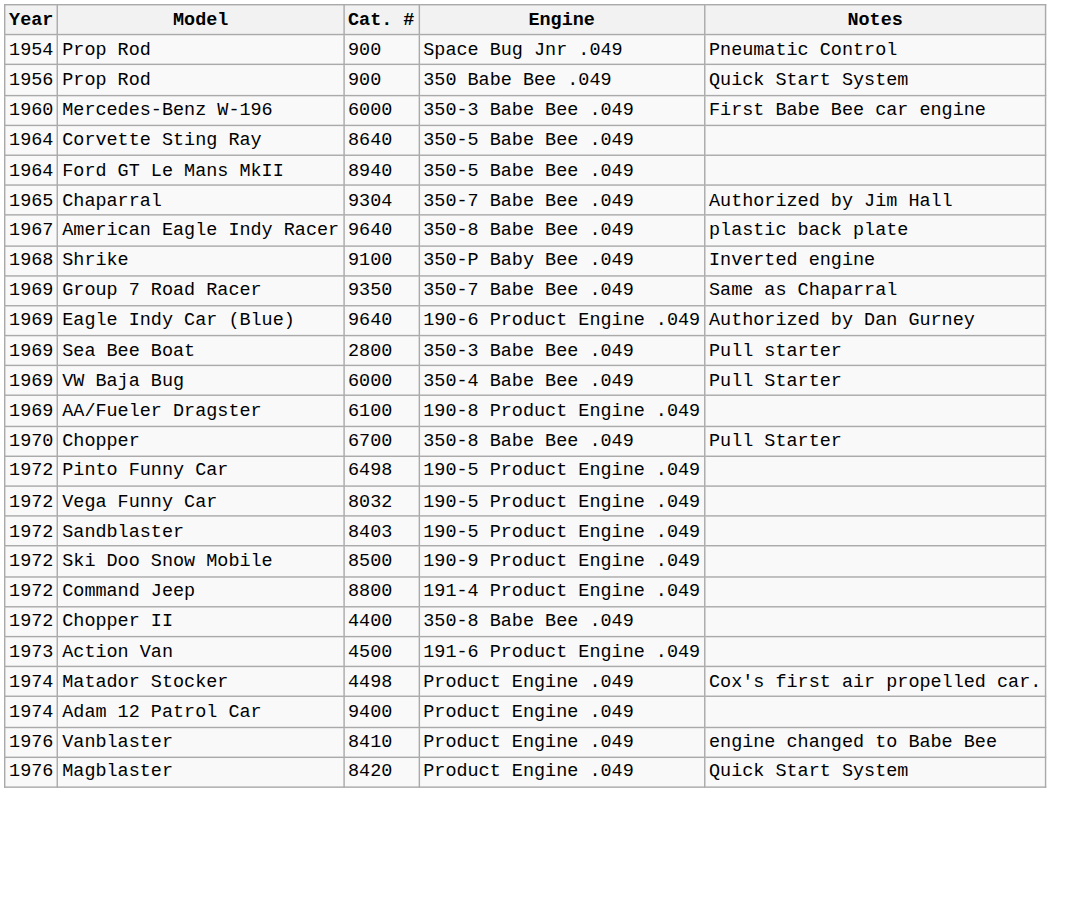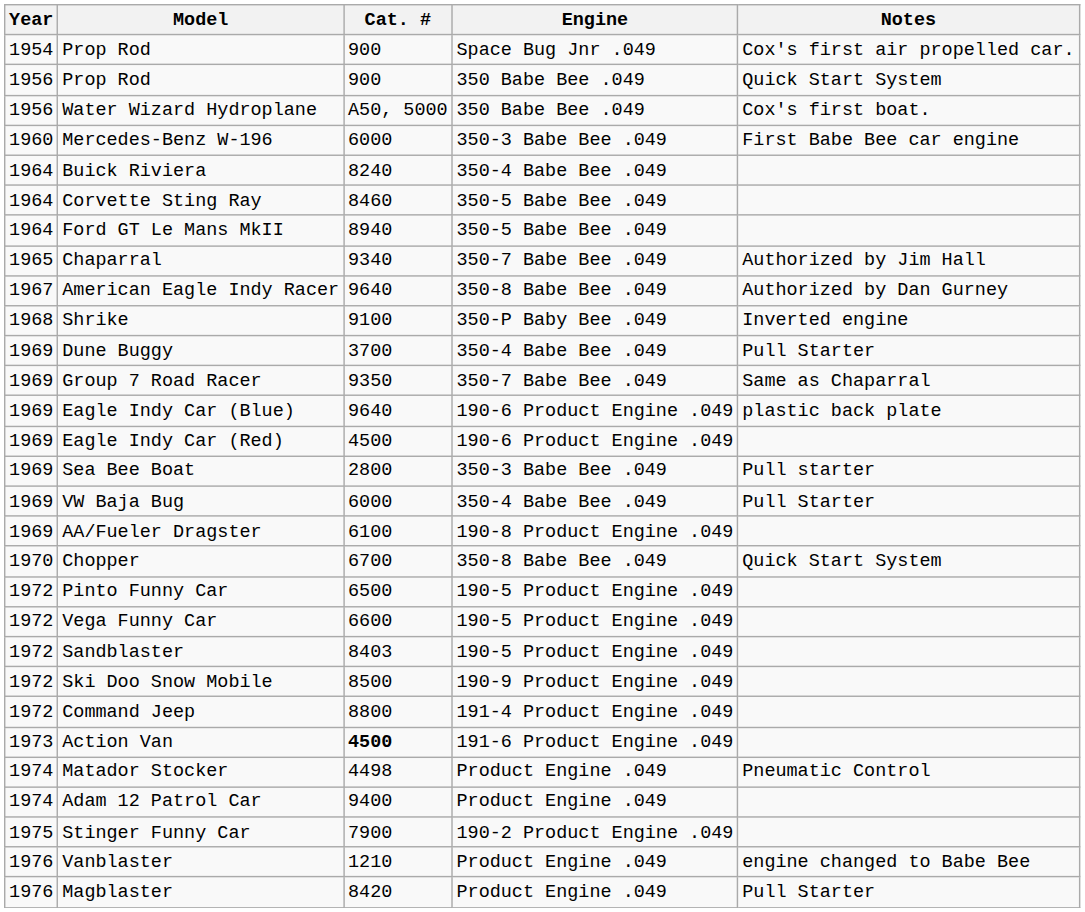Prop Rod / Space Bug Jnr .049 | Notes: Pneumatic Control -> Cox's first air propelled car.
+ row: 1956 | Water Wizard Hydroplane | A50, 5000 | 350 Babe Bee .049 | Cox's first boat.
+ row: 1964 | Buick Riviera | 8240 | 350-4 Babe Bee .049
Corvette Sting Ray | Cat. #: 8640 -> 8460
Chaparral | Cat. #: 9304 -> 9340
American Eagle Indy Racer | Notes: plastic back plate -> Authorized by Dan Gurney
+ row: 1969 | Dune Buggy | 3700 | 350-4 Babe Bee .049 | Pull Starter
Eagle Indy Car (Blue) | Notes: Authorized by Dan Gurney -> plastic back plate
+ row: 1969 | Eagle Indy Car (Red) | 4500 | 190-6 Product Engine .049
Chopper | Notes: Pull Starter -> Quick Start System
Pinto Funny Car | Cat. #: 6498 -> 6500
Vega Funny Car | Cat. #: 8032 -> 6600
- row: 1972 | Chopper II | 4400 | 350-8 Babe Bee .049
Action Van | Cat. #: normal -> bold
Matador Stocker | Notes: Cox's first air propelled car. -> Pneumatic Control
+ row: 1975 | Stinger Funny Car | 7900 | 190-2 Product Engine .049
Vanblaster | Cat. #: 8410 -> 1210
Magblaster | Notes: Quick Start System -> Pull Starter
